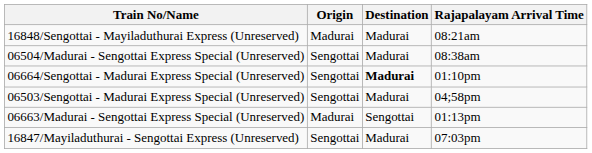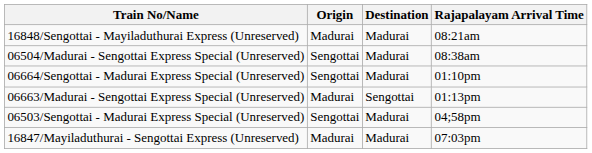06664/Sengottai - Madurai Express Special (Unreserved) | Destination: bold -> normal
rows swapped: 06663/Madurai - Sengottai Express Special (Unreserved) <-> 06503/Sengottai - Madurai Express Special (Unreserved)
16847/Mayiladuthurai - Sengottai Express (Unreserved) | Origin: Sengottai -> Madurai
